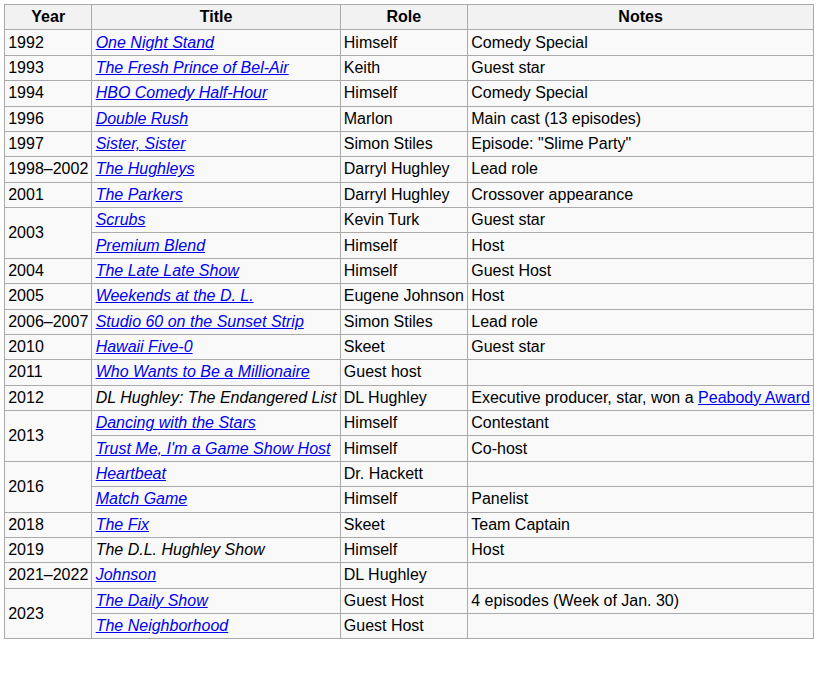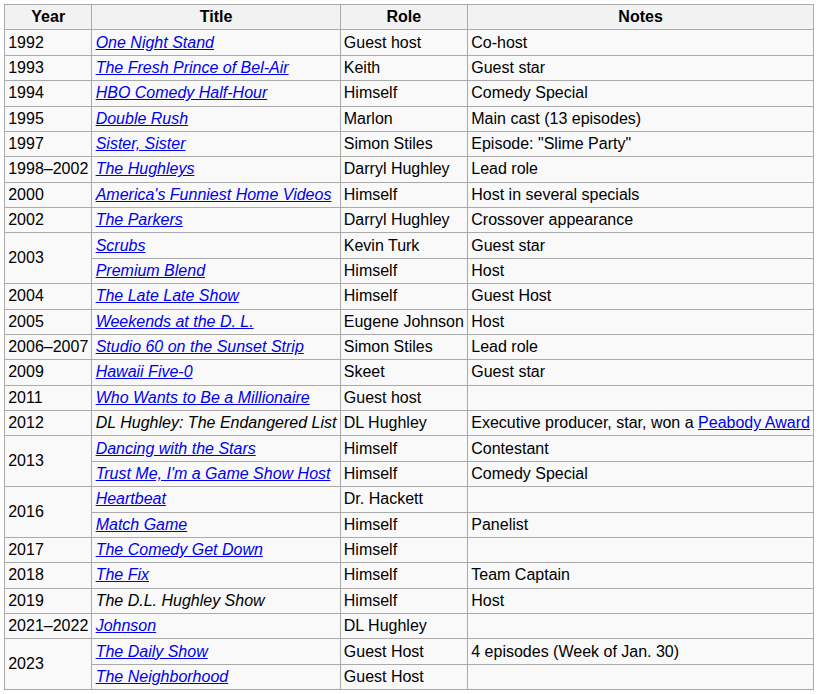One Night Stand | Role: Himself -> Guest host
One Night Stand | Notes: Comedy Special -> Co-host
Double Rush | Year: 1996 -> 1995
+ row: 2000 | America's Funniest Home Videos | Himself | Host in several specials
The Parkers | Year: 2001 -> 2002
Hawaii Five-0 | Year: 2010 -> 2009
Trust Me, I'm a Game Show Host | Notes: Co-host -> Comedy Special
+ row: 2017 | The Comedy Get Down | Himself
The Fix | Role: Skeet -> Himself
